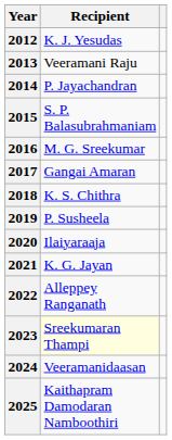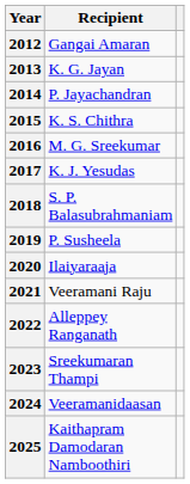2012 | Recipient: K. J. Yesudas -> Gangai Amaran
2013 | Recipient: Veeramani Raju -> K. G. Jayan
2015 | Recipient: S. P. Balasubrahmaniam -> K. S. Chithra
2017 | Recipient: Gangai Amaran -> K. J. Yesudas
2018 | Recipient: K. S. Chithra -> S. P. Balasubrahmaniam
2021 | Recipient: K. G. Jayan -> Veeramani Raju
2023 | Recipient: lightyellow background -> no background
